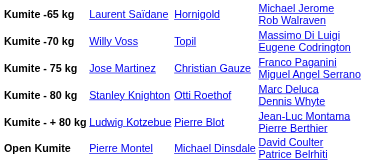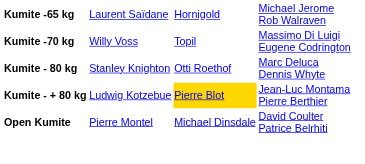- row: Kumite - 75 kg | Jose Martinez | Christian Gauze | Franco Paganini Miguel Angel Serrano
Kumite - + 80 kg | column 3: no background -> gold background
